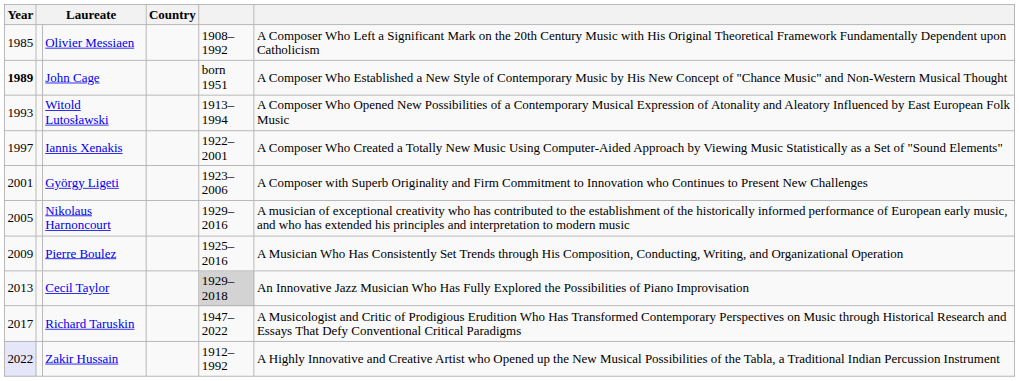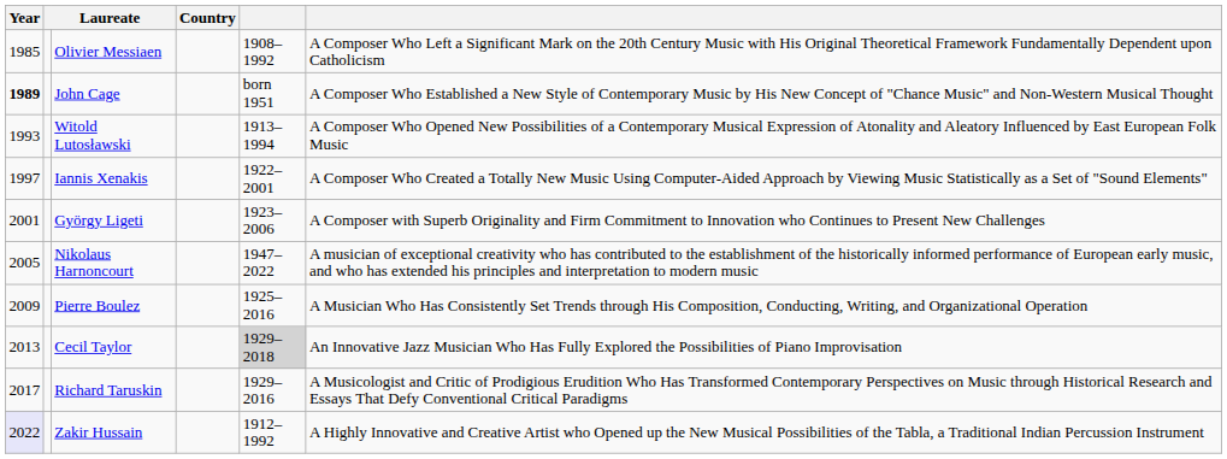Nikolaus Harnoncourt | column 5: 1929–2016 -> 1947–2022
Richard Taruskin | column 5: 1947–2022 -> 1929–2016
